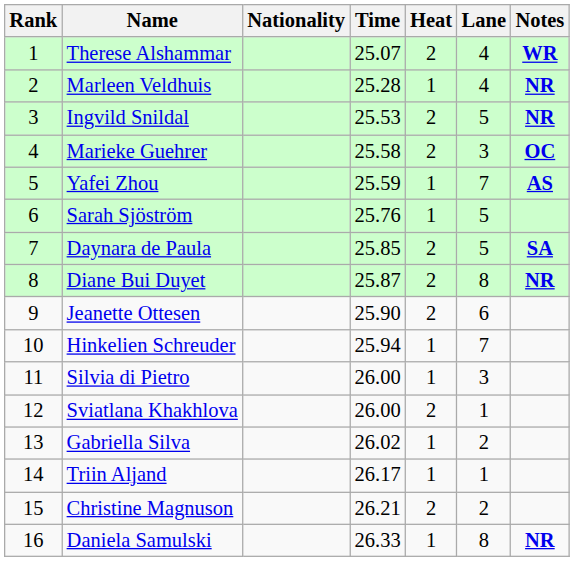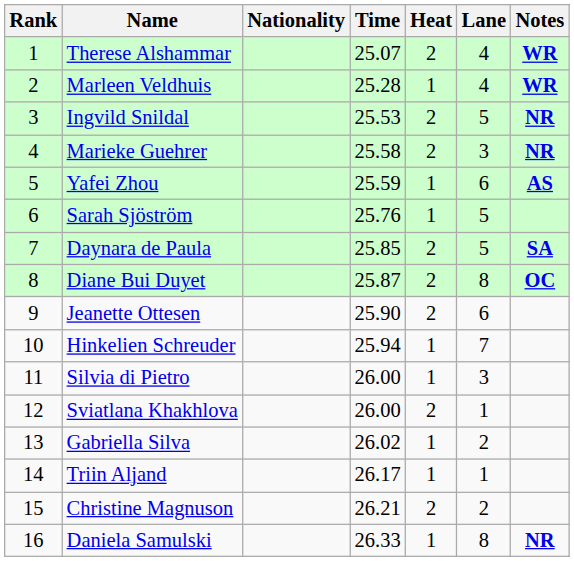Marleen Veldhuis | Notes: NR -> WR
Marieke Guehrer | Notes: OC -> NR
Yafei Zhou | Lane: 7 -> 6
Diane Bui Duyet | Notes: NR -> OC
